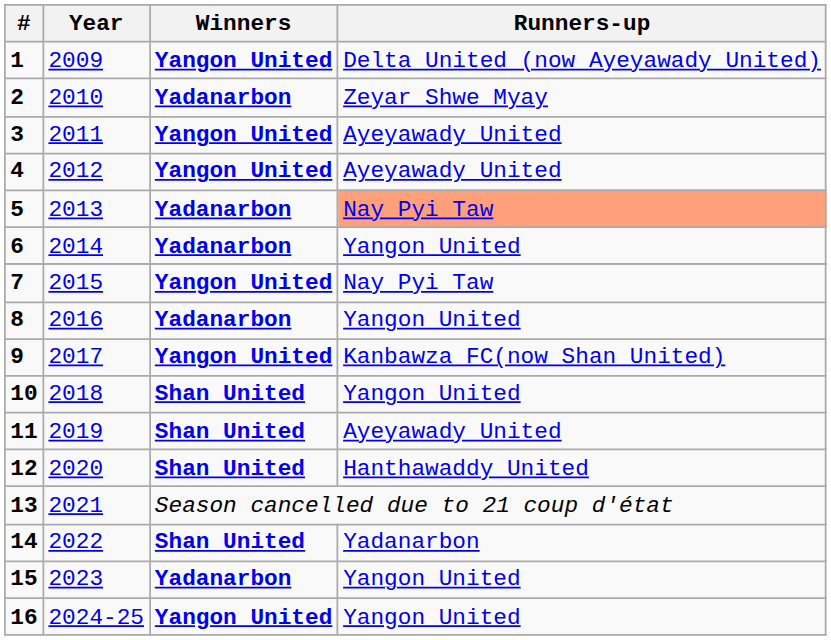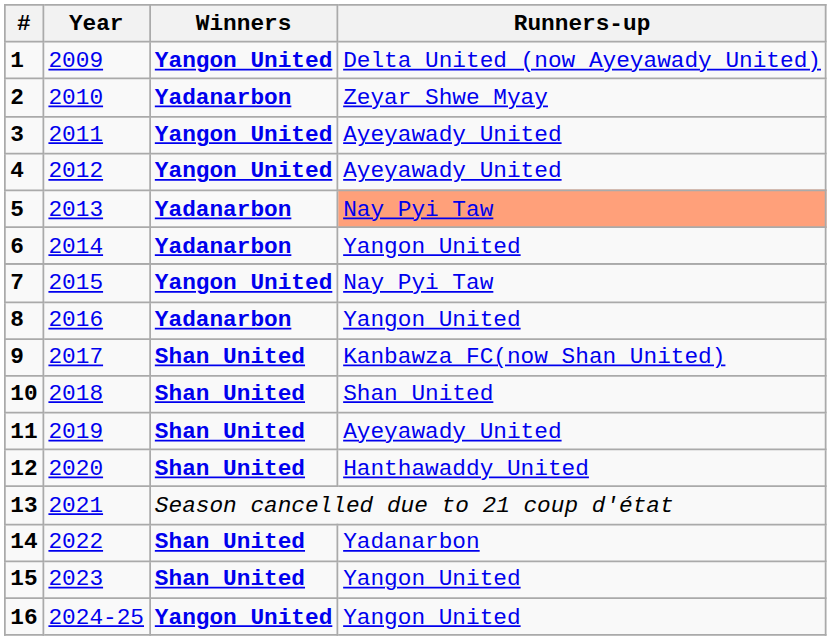9 | Winners: Yangon United -> Shan United
10 | Runners-up: Yangon United -> Shan United
15 | Winners: Yadanarbon -> Shan United
